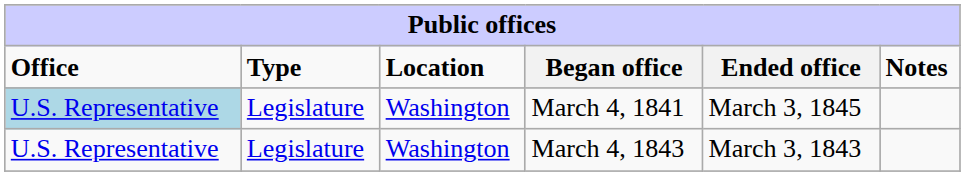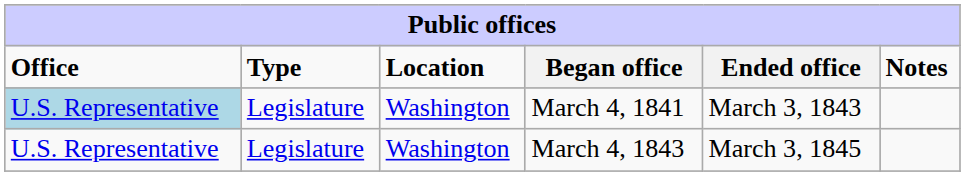March 4, 1841 | Ended office: March 3, 1845 -> March 3, 1843
March 4, 1843 | Ended office: March 3, 1843 -> March 3, 1845
